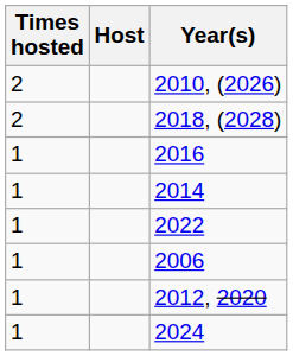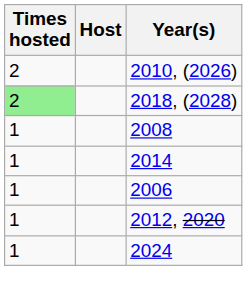2018, (2028) | Times hosted: no background -> lightgreen background
+ row: 1 | 2008
- row: 1 | 2016
- row: 1 | 2022
